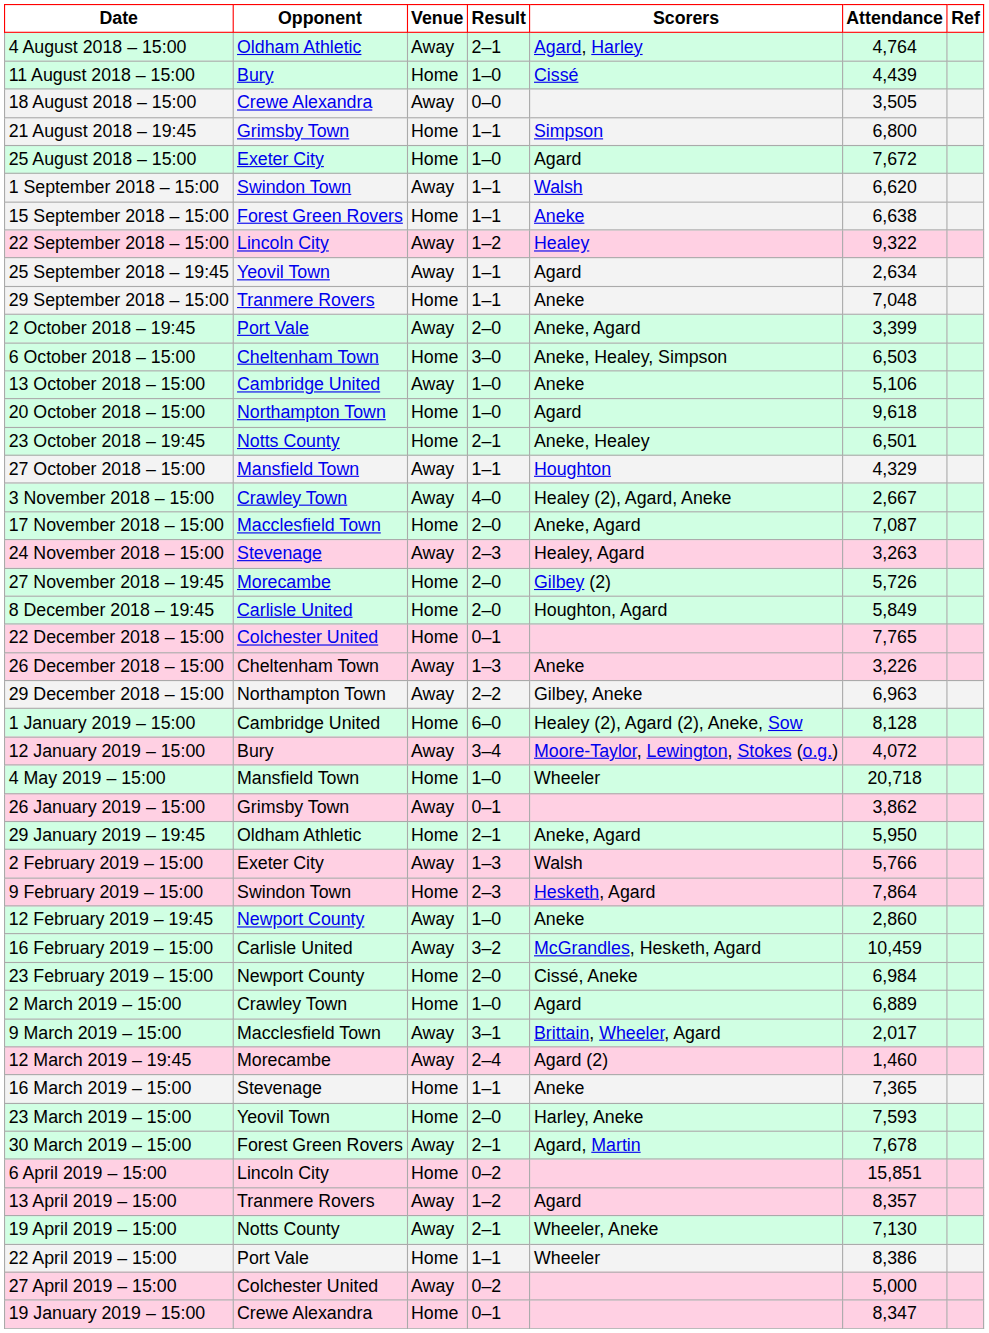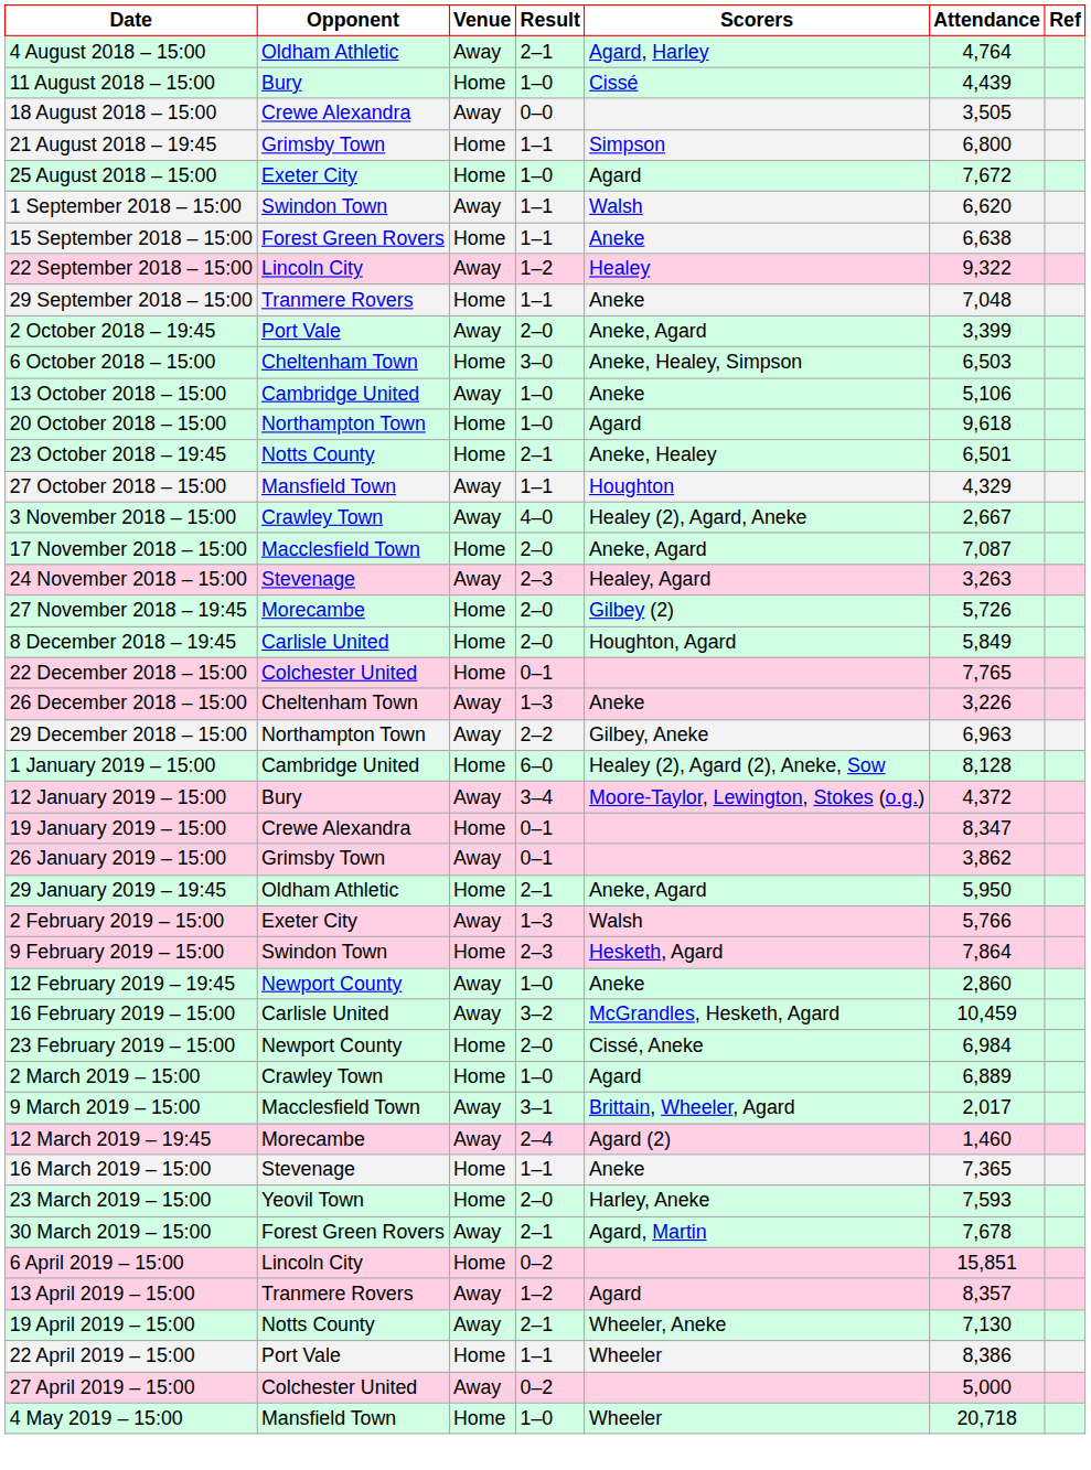- row: 25 September 2018 – 19:45 | Yeovil Town | Away | 1–1 | Agard | 2,634
12 January 2019 – 15:00 | Attendance: 4,072 -> 4,372
rows swapped: 19 January 2019 – 15:00 <-> 4 May 2019 – 15:00
